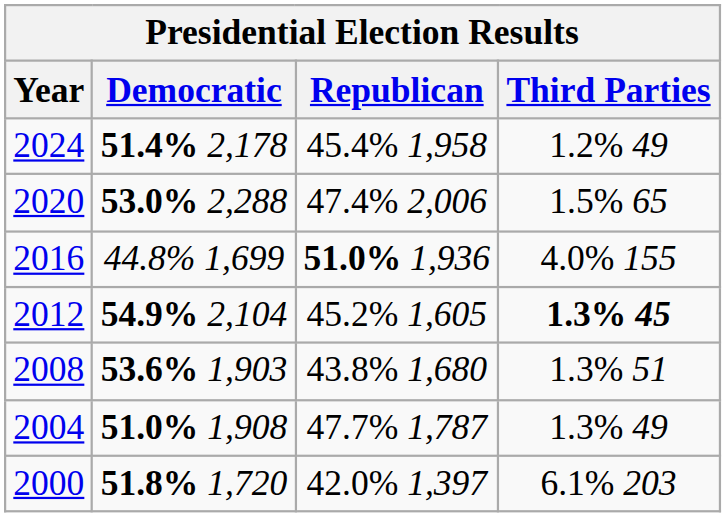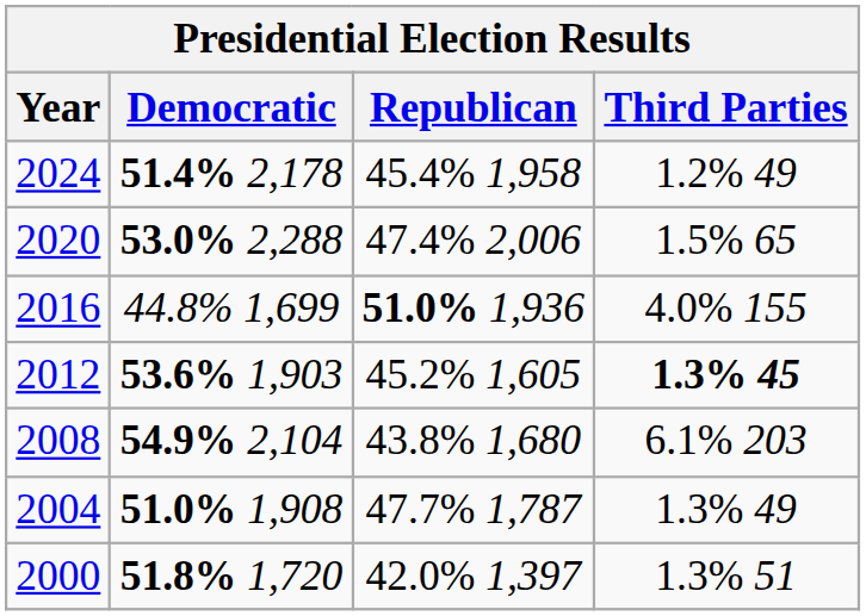2012 | Democratic: 54.9% 2,104 -> 53.6% 1,903
2008 | Democratic: 53.6% 1,903 -> 54.9% 2,104
2008 | Third Parties: 1.3% 51 -> 6.1% 203
2000 | Third Parties: 6.1% 203 -> 1.3% 51
